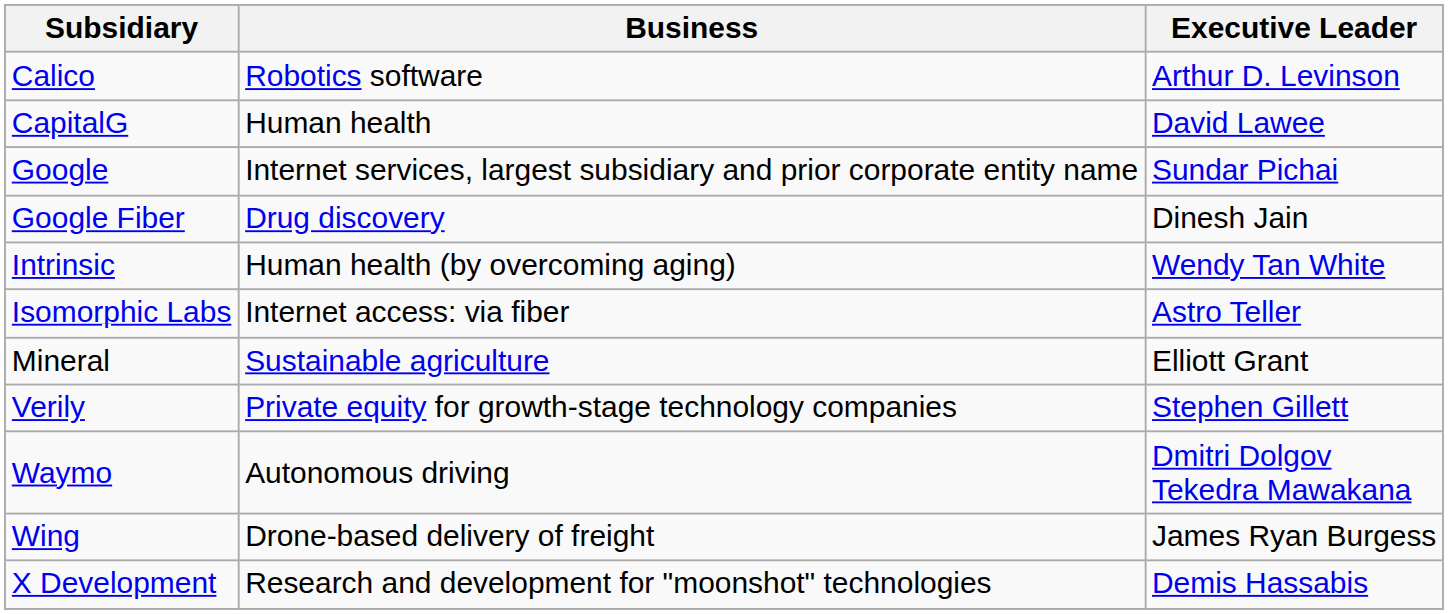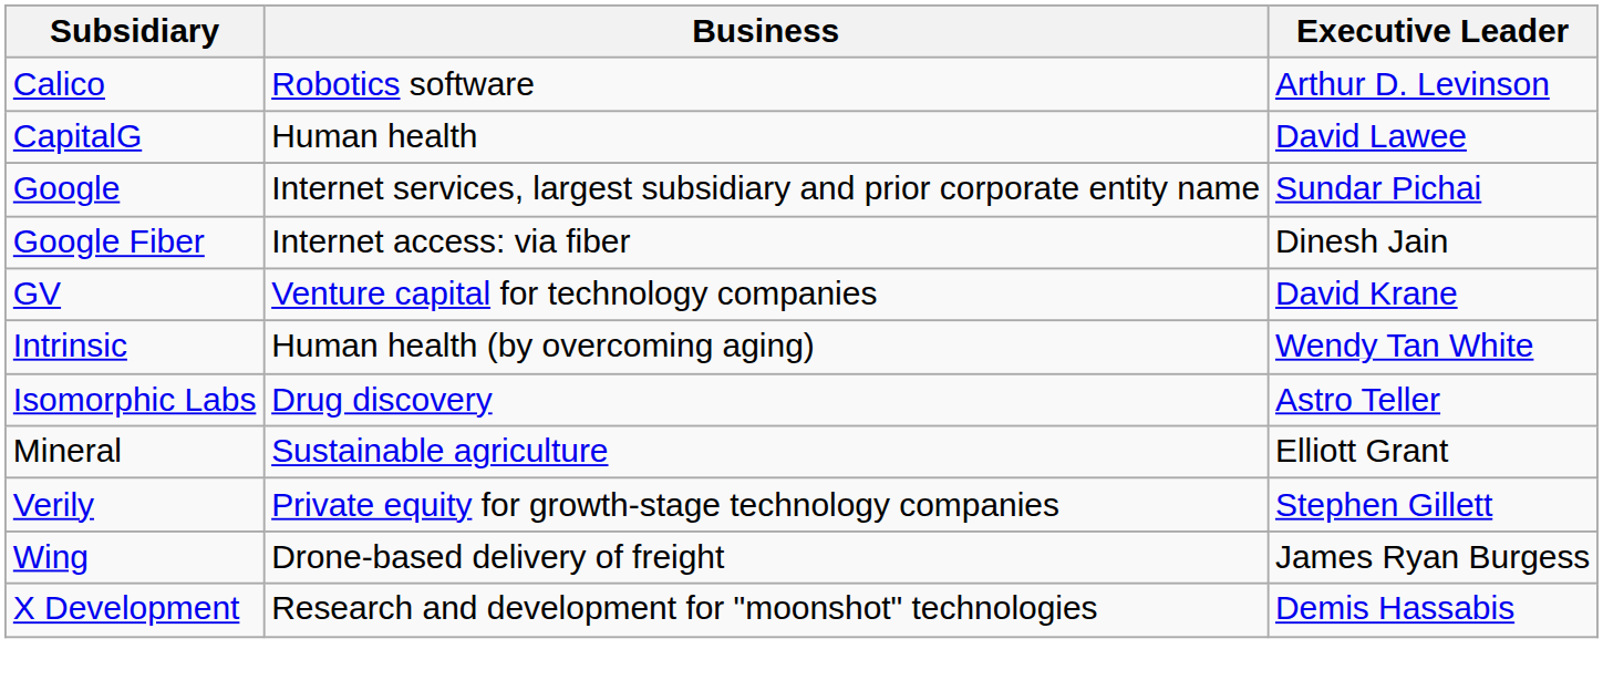Google Fiber | Business: Drug discovery -> Internet access: via fiber
+ row: GV | Venture capital for technology companies | David Krane
Isomorphic Labs | Business: Internet access: via fiber -> Drug discovery
- row: Waymo | Autonomous driving | Dmitri Dolgov Tekedra Mawakana
